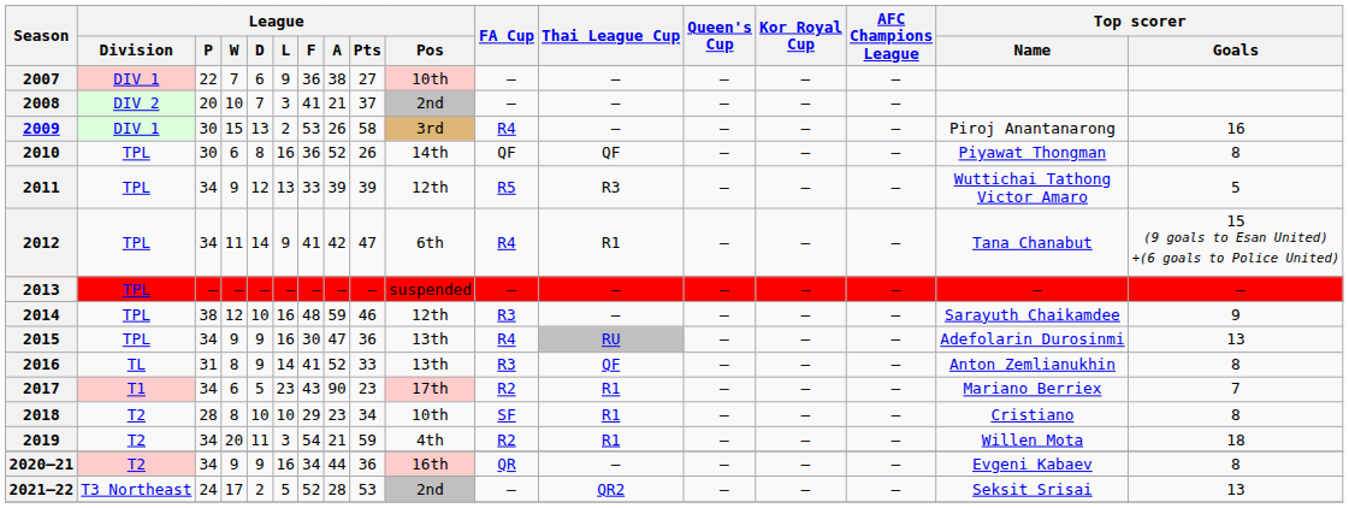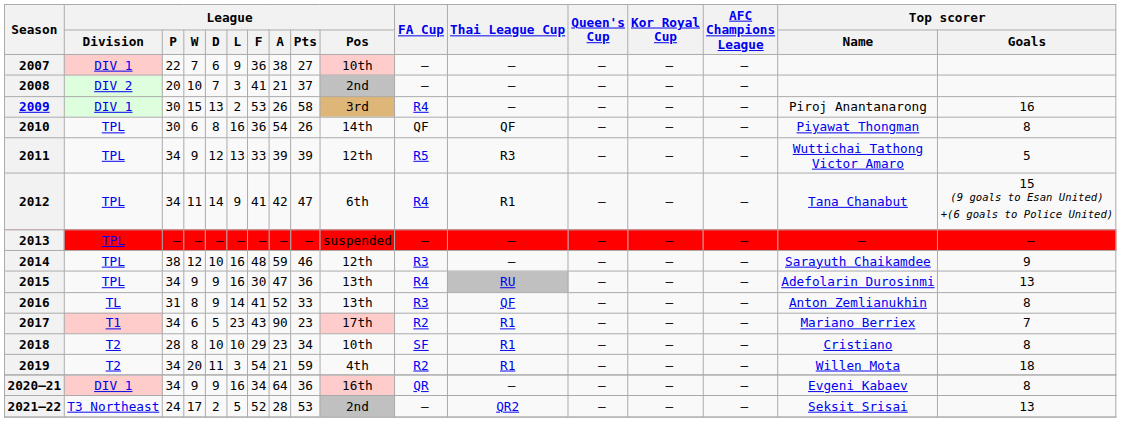2010 | League / A: 52 -> 54
2020–21 | League / Division: T2 -> DIV 1
2020–21 | League / A: 44 -> 64
